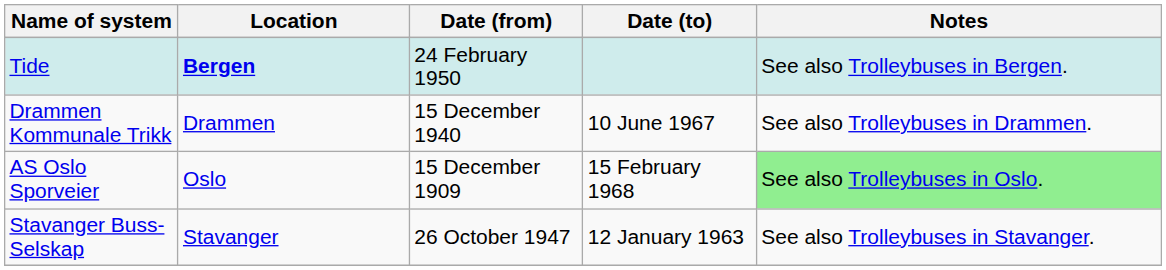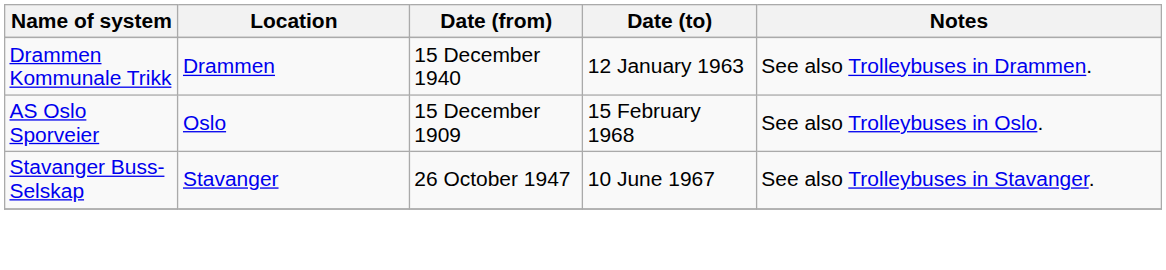- row: Tide | Bergen | 24 February 1950 | See also Trolleybuses in Bergen.
Drammen Kommunale Trikk | Date (to): 10 June 1967 -> 12 January 1963
AS Oslo Sporveier | Notes: lightgreen background -> no background
Stavanger Buss-Selskap | Date (to): 12 January 1963 -> 10 June 1967
